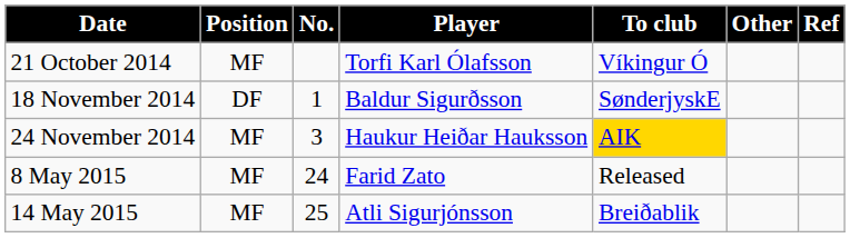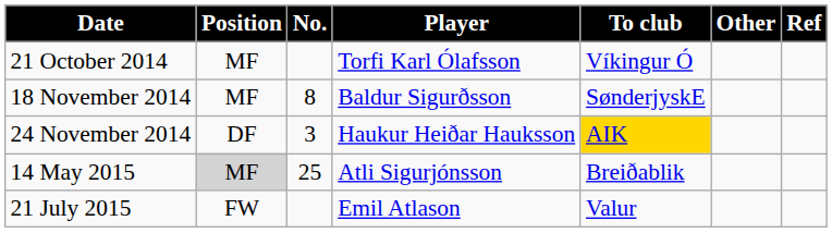18 November 2014 | Position: DF -> MF
18 November 2014 | No.: 1 -> 8
24 November 2014 | Position: MF -> DF
- row: 8 May 2015 | MF | 24 | Farid Zato | Released
14 May 2015 | Position: no background -> lightgrey background
+ row: 21 July 2015 | FW | Emil Atlason | Valur
